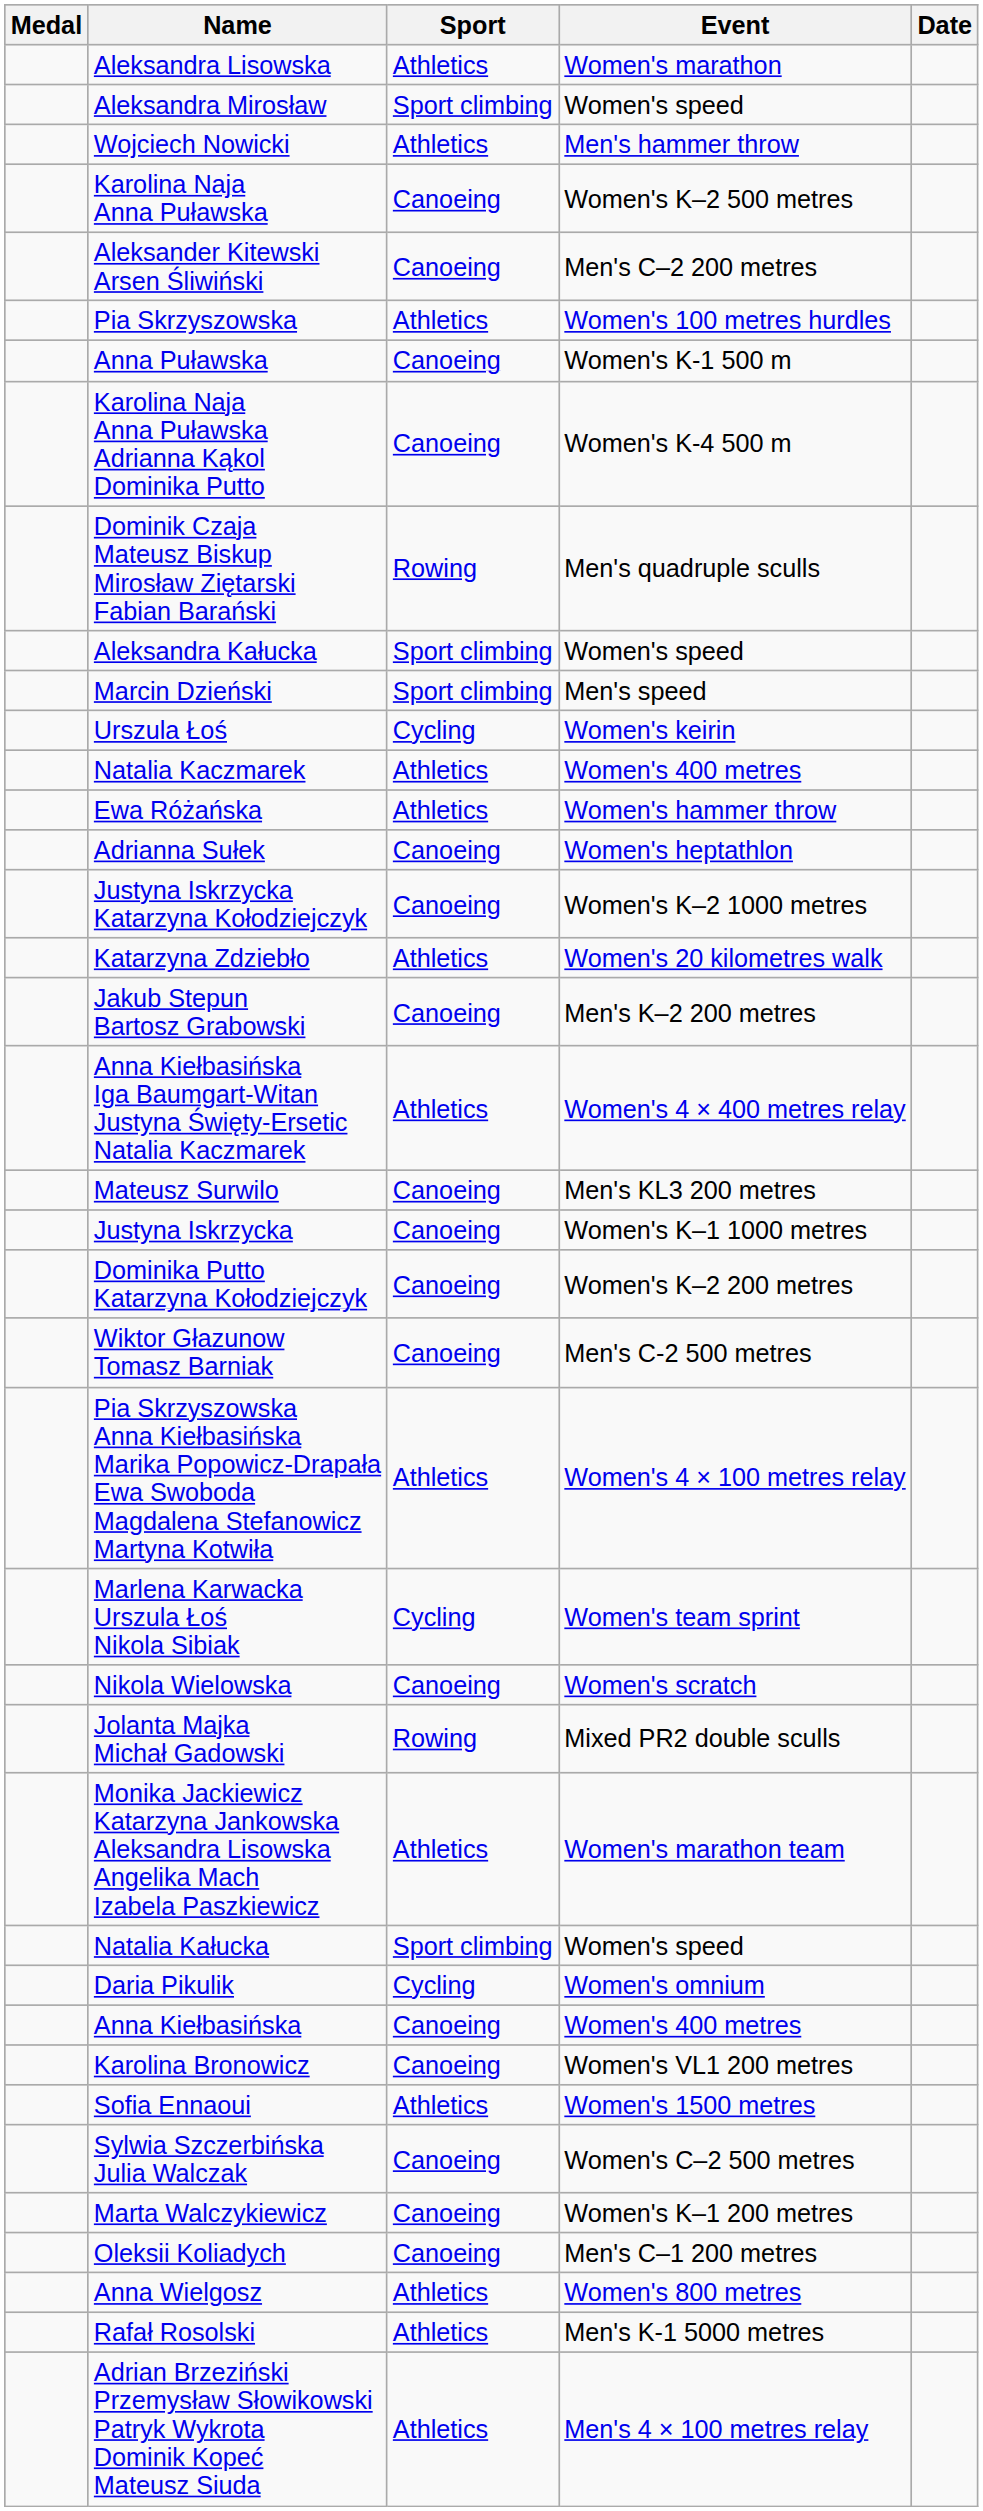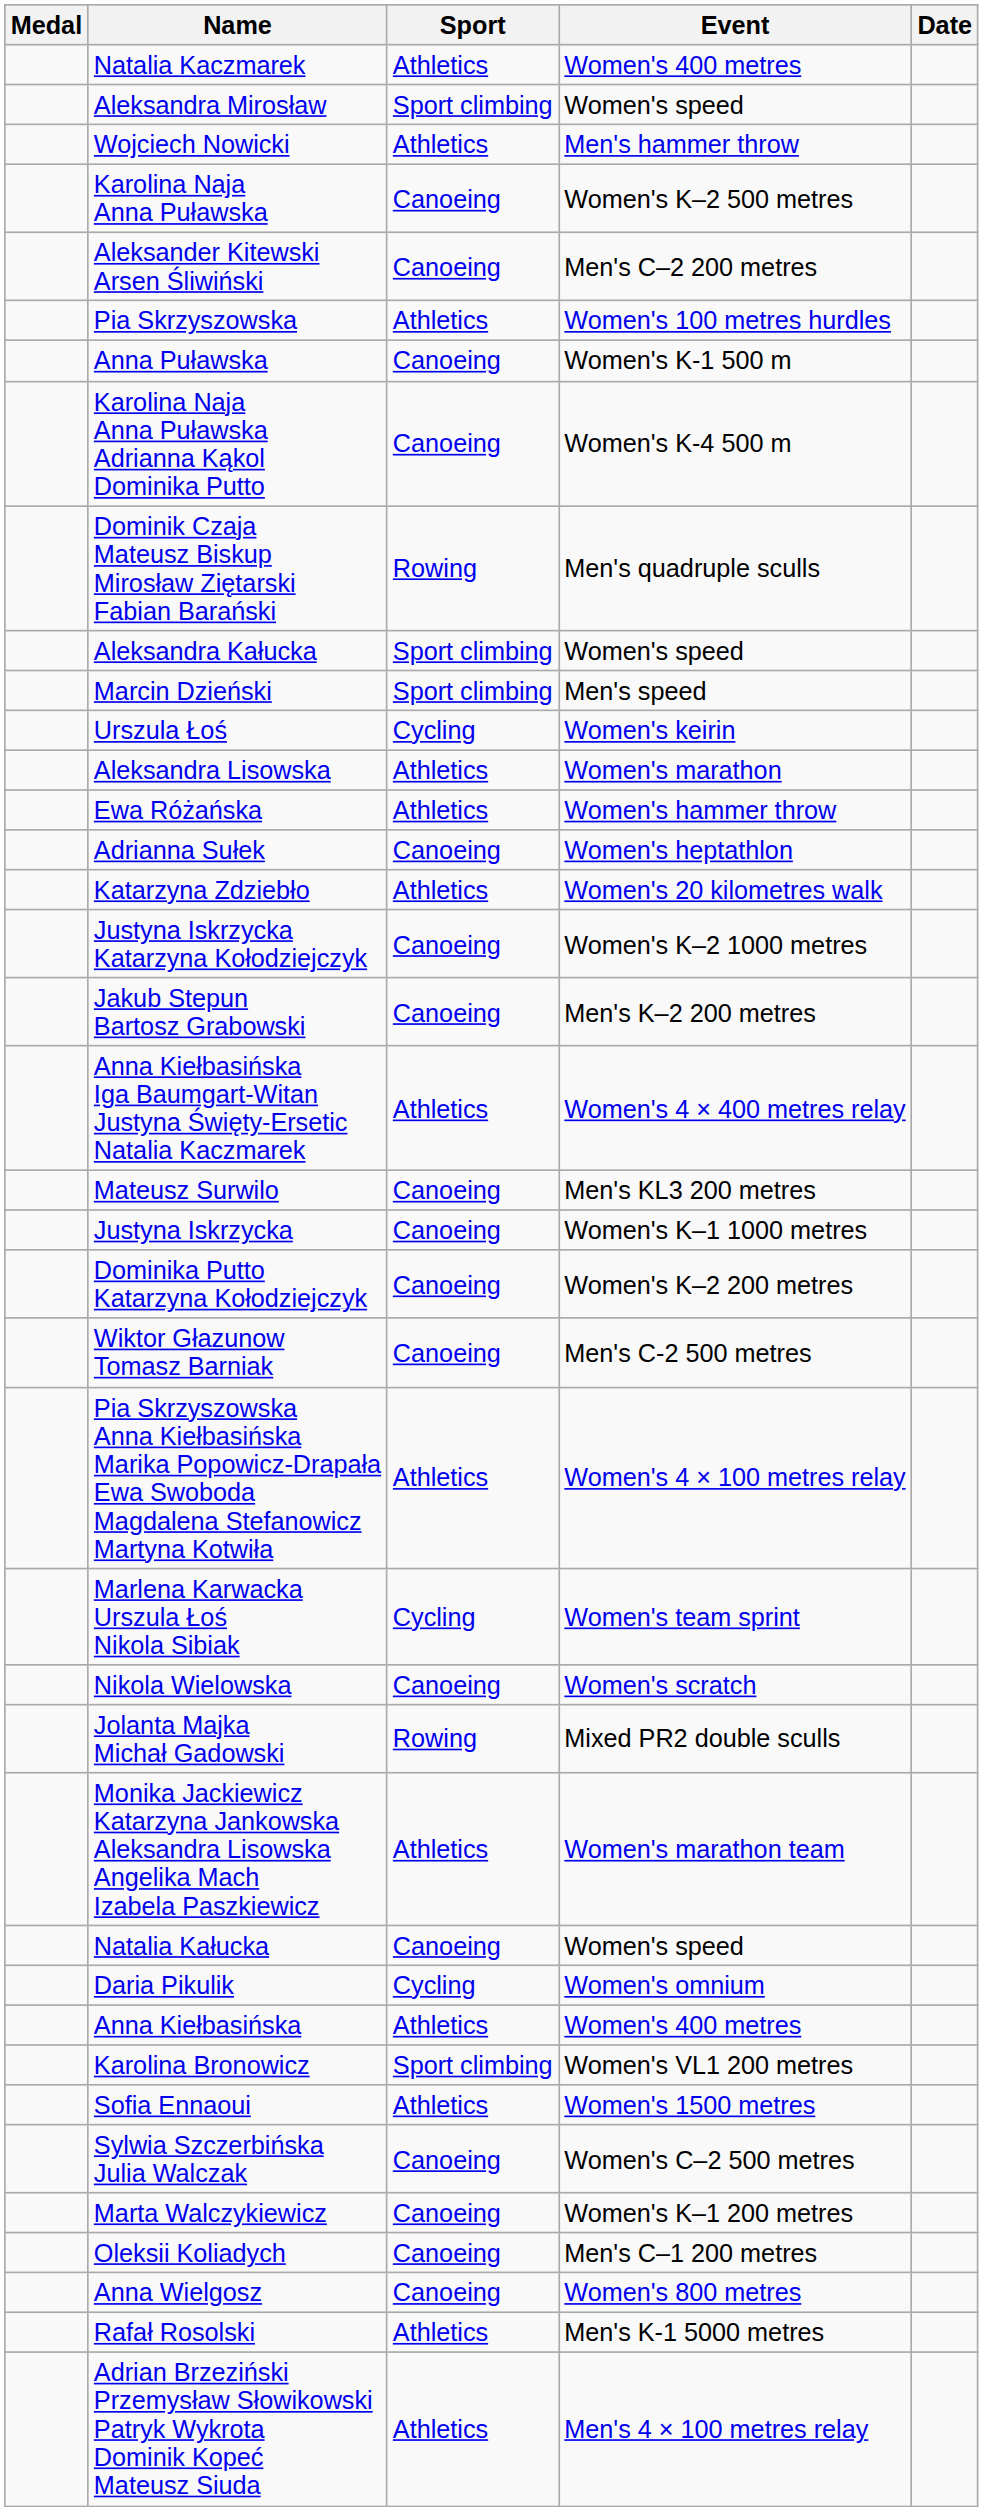rows swapped: Aleksandra Lisowska <-> Natalia Kaczmarek
rows swapped: Justyna Iskrzycka Katarzyna Kołodziejczyk <-> Katarzyna Zdziebło
Natalia Kałucka | Sport: Sport climbing -> Canoeing
Anna Kiełbasińska | Sport: Canoeing -> Athletics
Karolina Bronowicz | Sport: Canoeing -> Sport climbing
Anna Wielgosz | Sport: Athletics -> Canoeing
